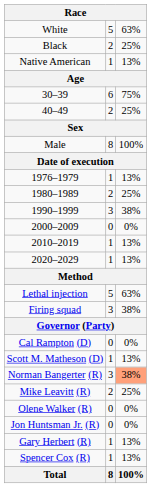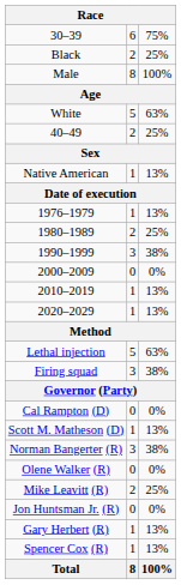rows swapped: White <-> 30–39
rows swapped: Native American <-> Male
Norman Bangerter (R) | column 3: lightsalmon background -> no background
rows swapped: Mike Leavitt (R) <-> Olene Walker (R)
